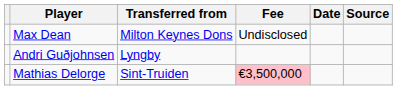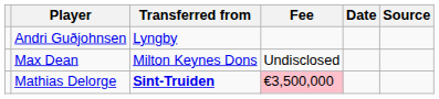rows swapped: Andri Guðjohnsen <-> Max Dean
Mathias Delorge | Transferred from: normal -> bold
